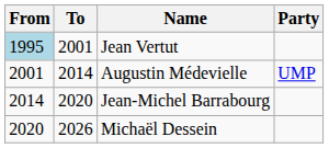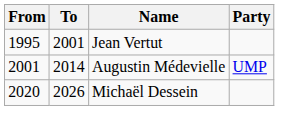Jean Vertut | From: lightblue background -> no background
- row: 2014 | 2020 | Jean-Michel Barrabourg
